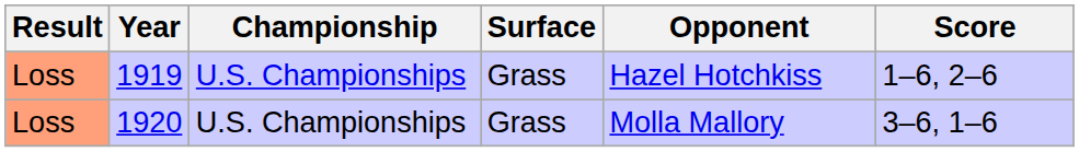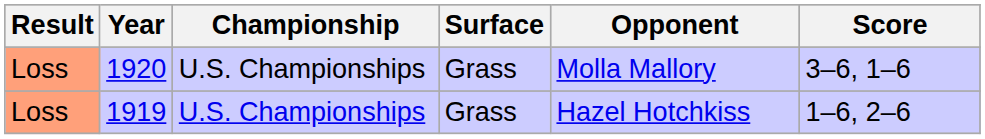rows swapped: 1919 <-> 1920
